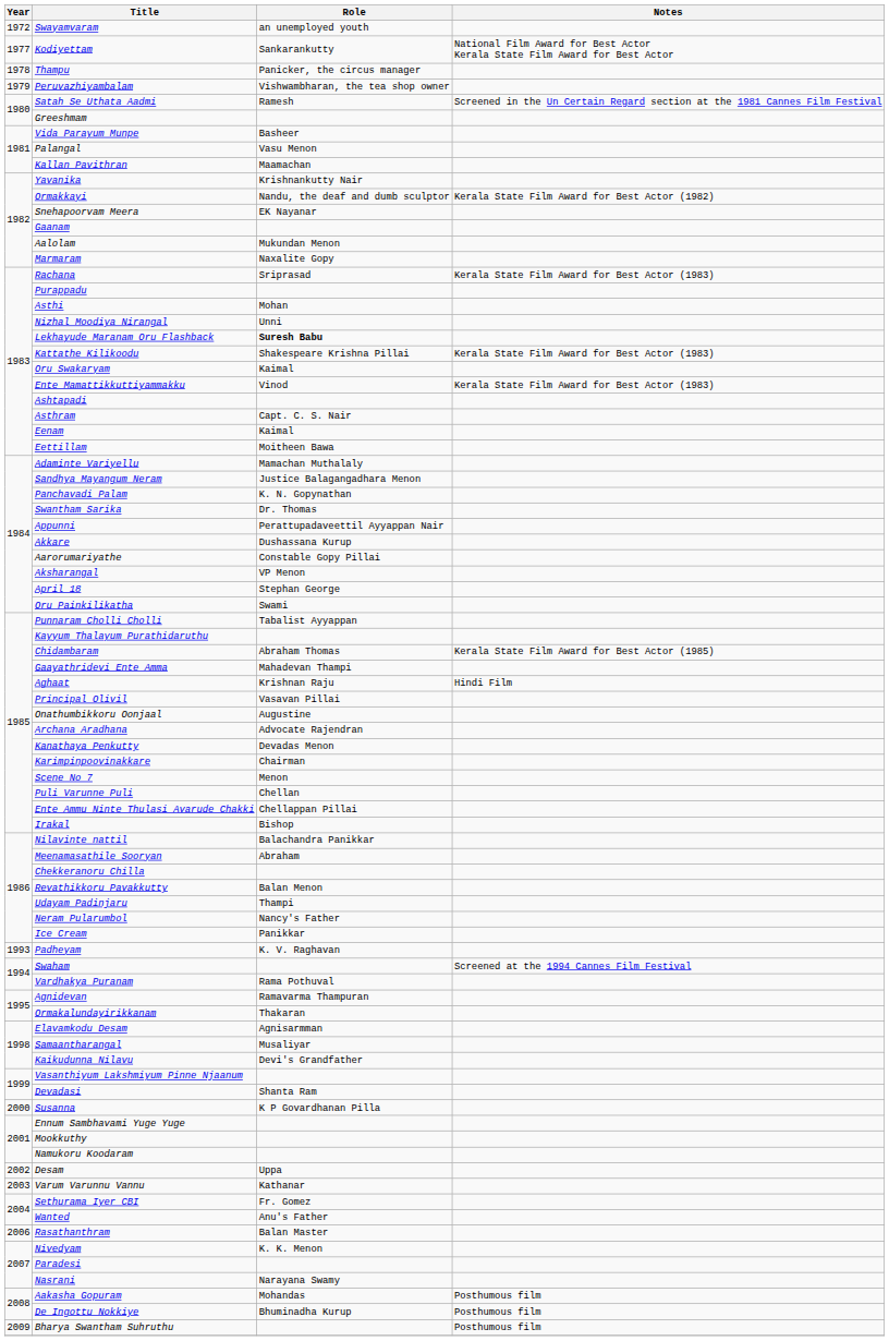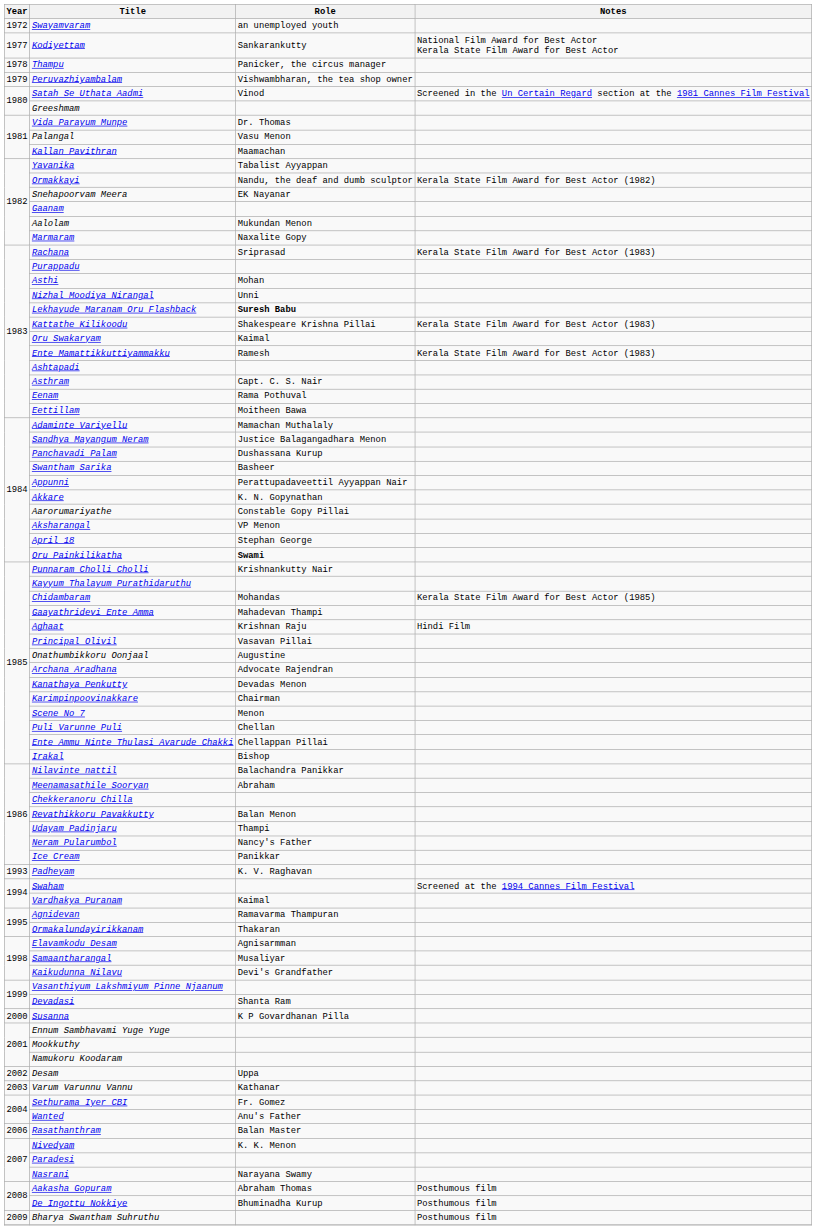Satah Se Uthata Aadmi | Role: Ramesh -> Vinod
Vida Parayum Munpe | Role: Basheer -> Dr. Thomas
Yavanika | Role: Krishnankutty Nair -> Tabalist Ayyappan
Ente Mamattikkuttiyammakku | Role: Vinod -> Ramesh
Eenam | Role: Kaimal -> Rama Pothuval
Panchavadi Palam | Role: K. N. Gopynathan -> Dushassana Kurup
Swantham Sarika | Role: Dr. Thomas -> Basheer
Akkare | Role: Dushassana Kurup -> K. N. Gopynathan
Oru Painkilikatha | Role: normal -> bold
Punnaram Cholli Cholli | Role: Tabalist Ayyappan -> Krishnankutty Nair
Chidambaram | Role: Abraham Thomas -> Mohandas
Vardhakya Puranam | Role: Rama Pothuval -> Kaimal
Aakasha Gopuram | Role: Mohandas -> Abraham Thomas
